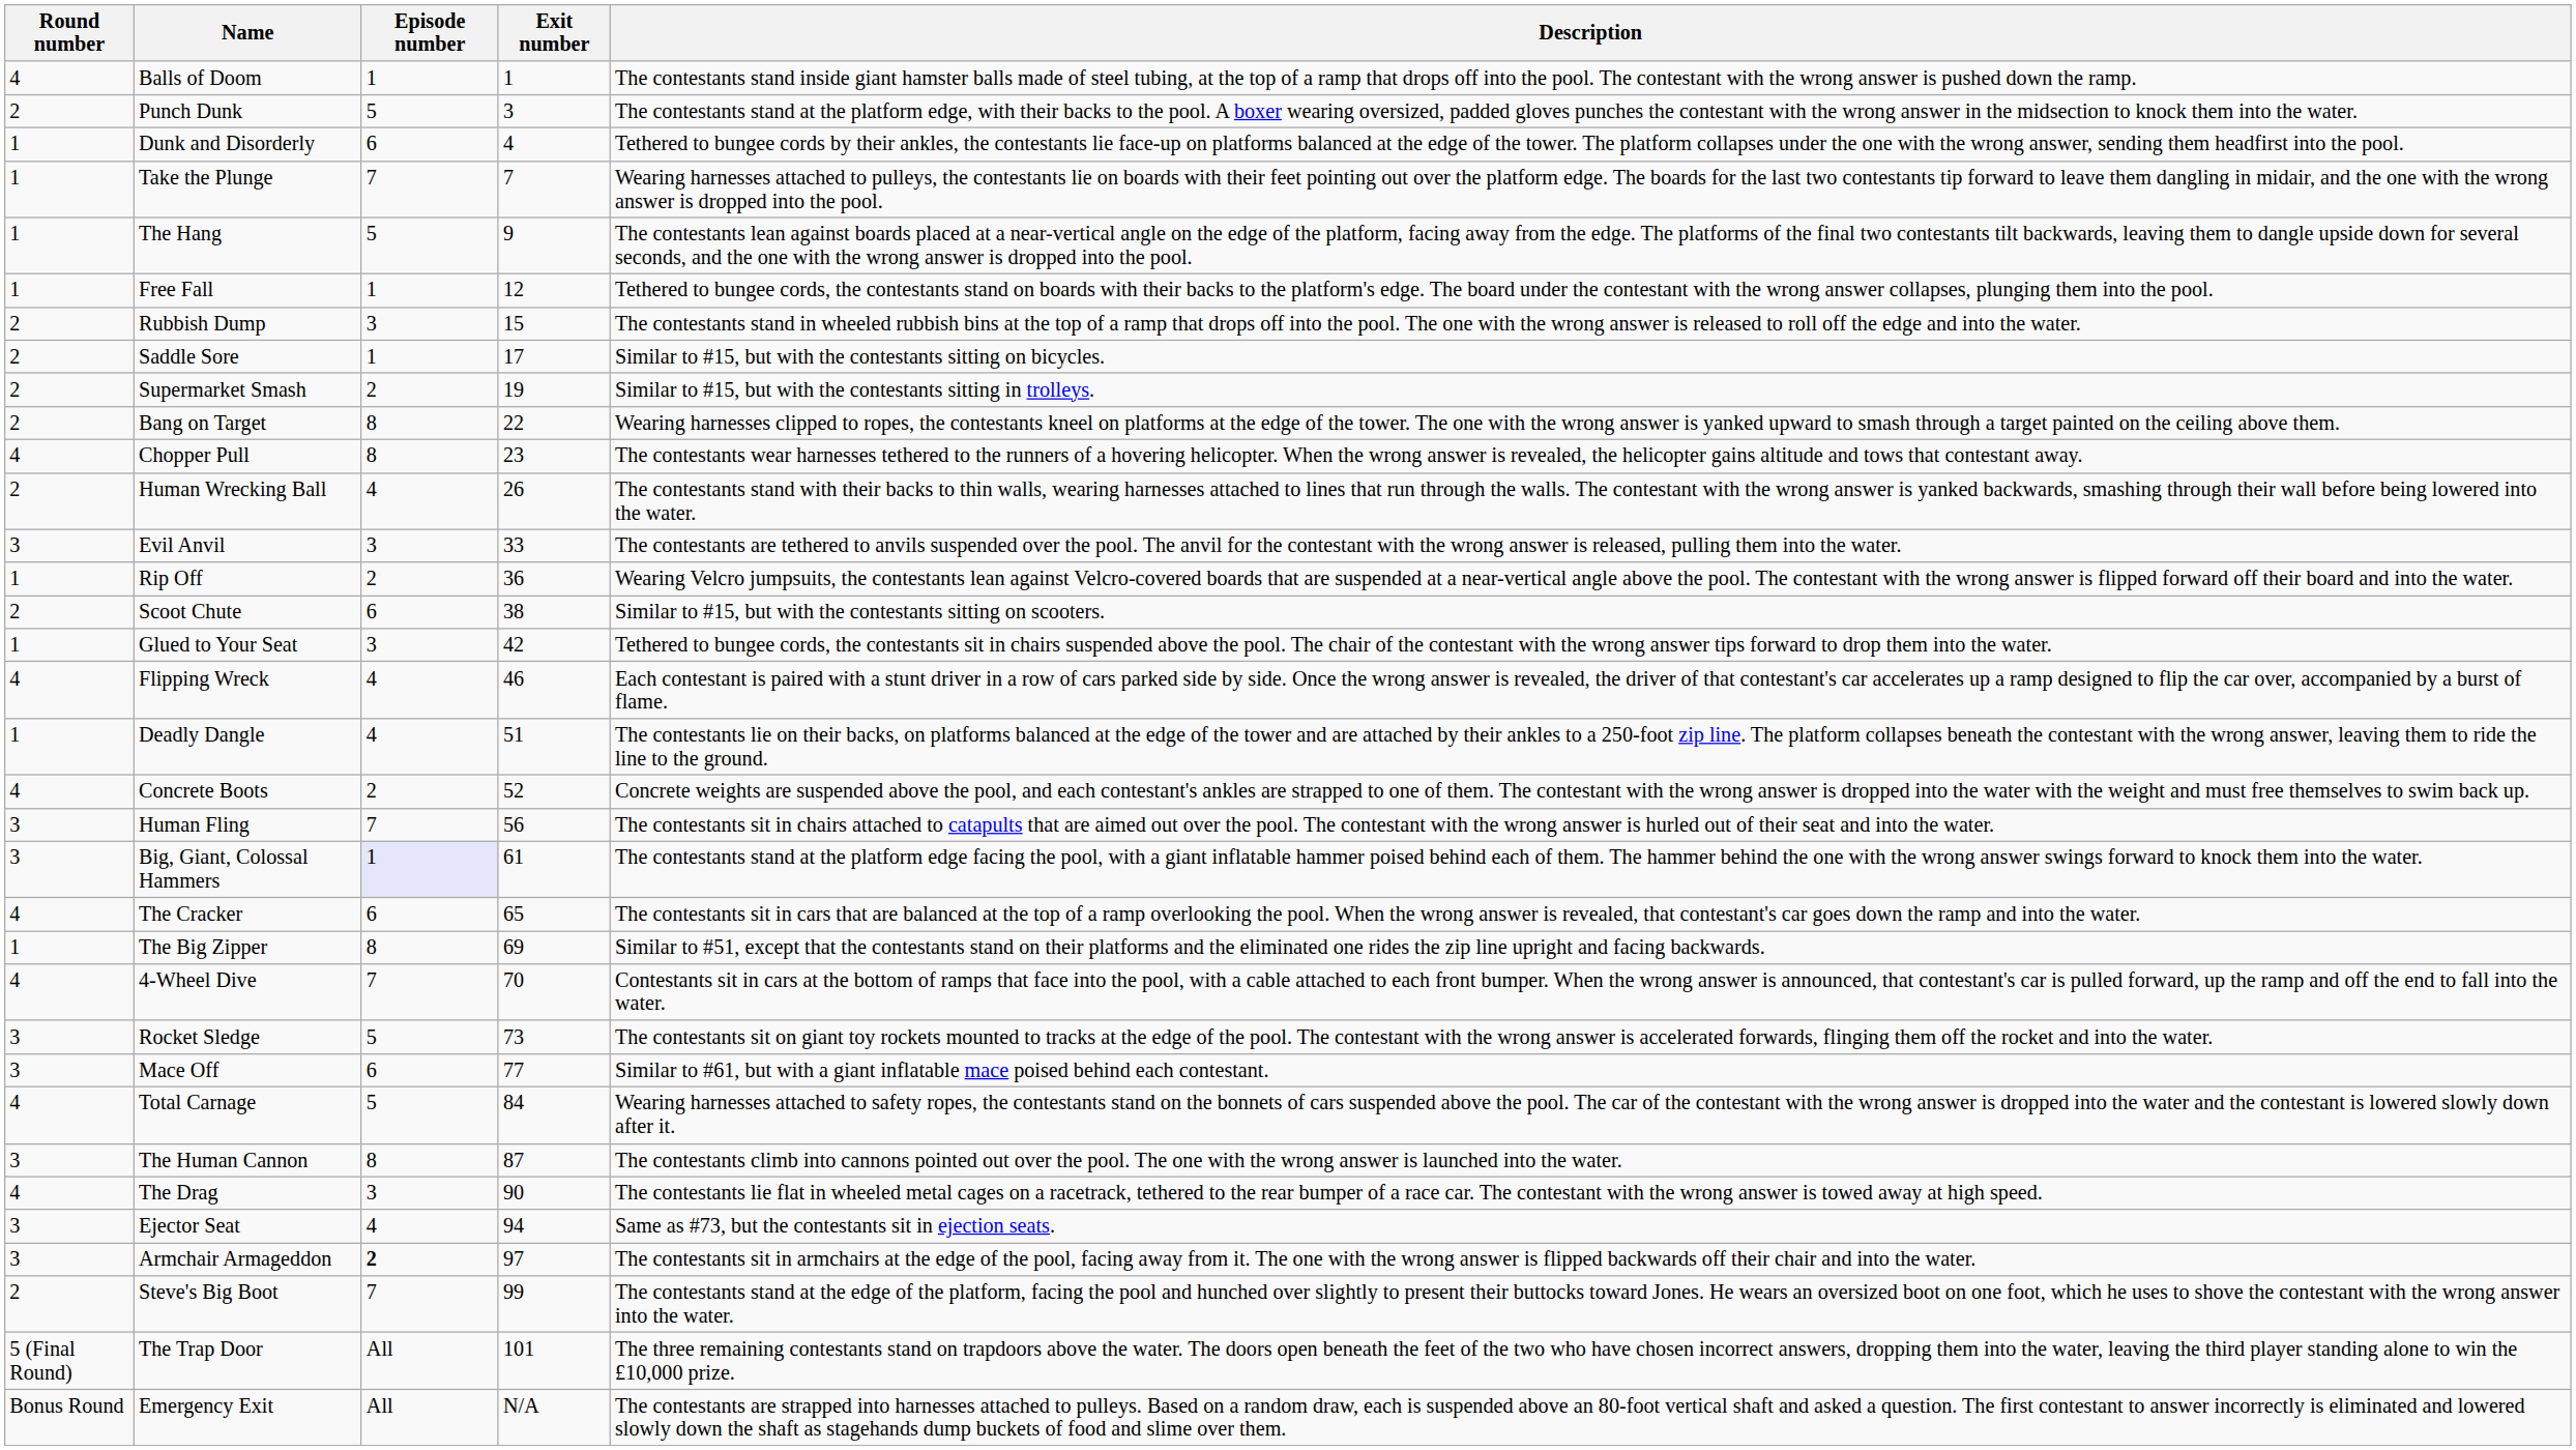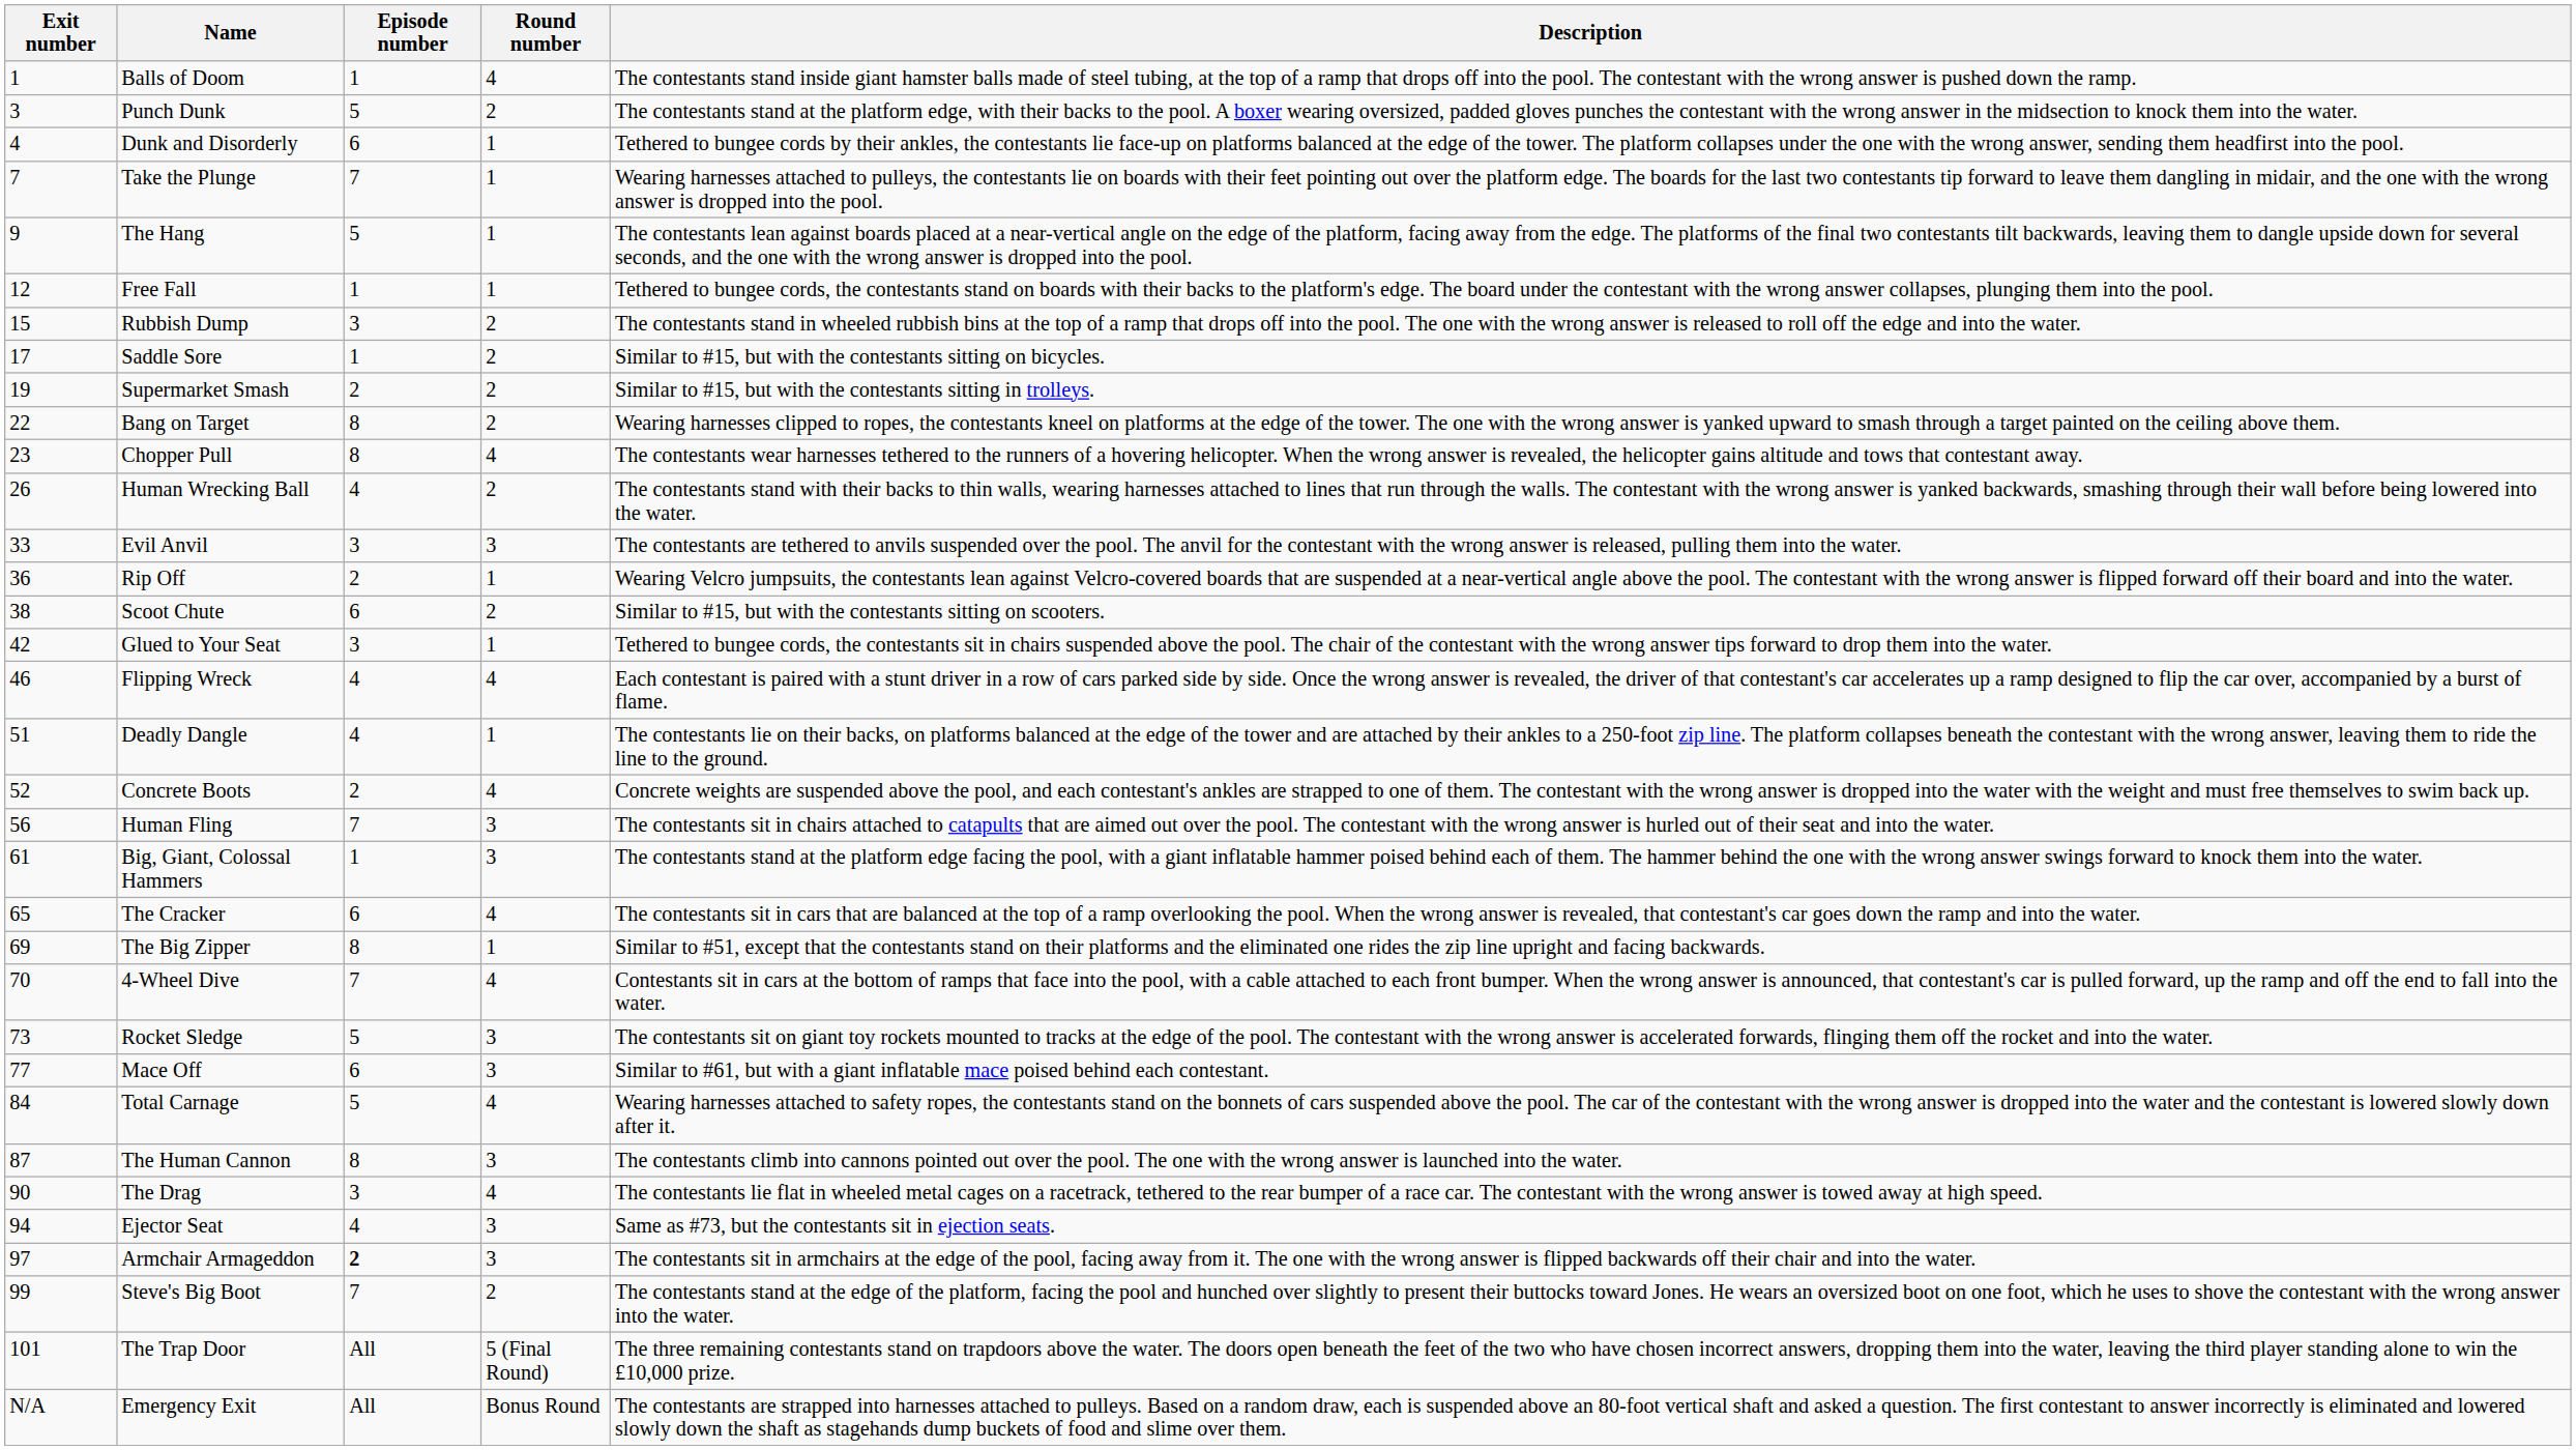columns swapped: Exit number <-> Round number
Big, Giant, Colossal Hammers | Episode number: lavender background -> no background
